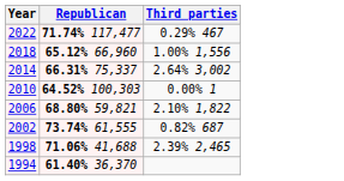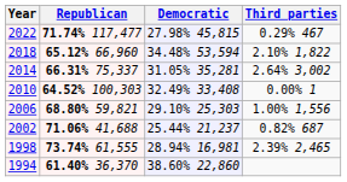+ column: Democratic | 27.98% 45,815 | 34.48% 53,594 | 31.05% 35,281 | 32.49% 33,408 | 29.10% 25,303 | 25.44% 21,237 | 28.94% 16,981 | 38.60% 22,860
2018 | Third parties: 1.00% 1,556 -> 2.10% 1,822
2006 | Third parties: 2.10% 1,822 -> 1.00% 1,556
2002 | Republican: 73.74% 61,555 -> 71.06% 41,688
1998 | Republican: 71.06% 41,688 -> 73.74% 61,555
